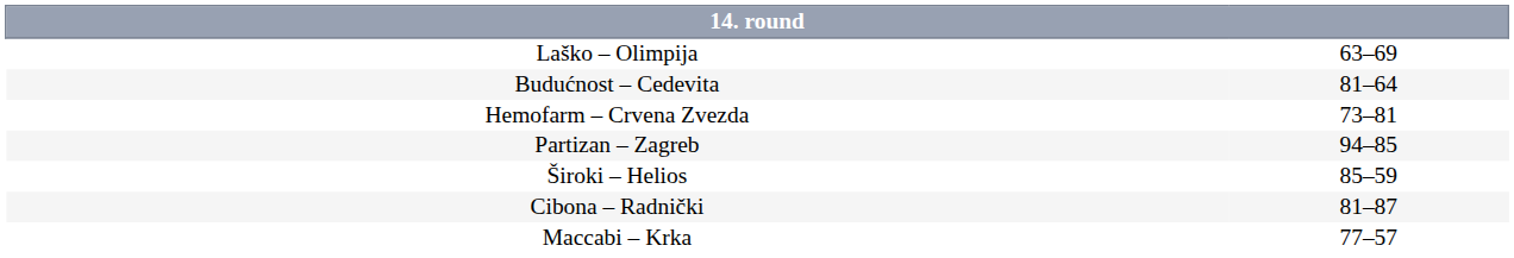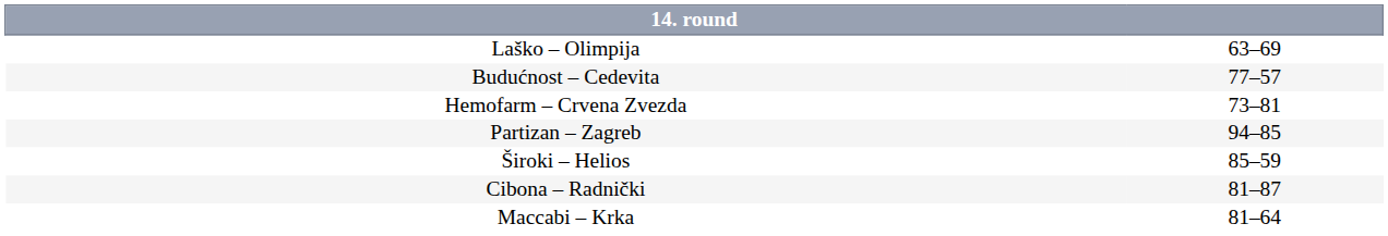Budućnost – Cedevita | column 2: 81–64 -> 77–57
Maccabi – Krka | column 2: 77–57 -> 81–64
